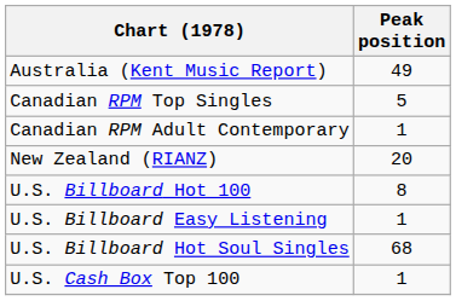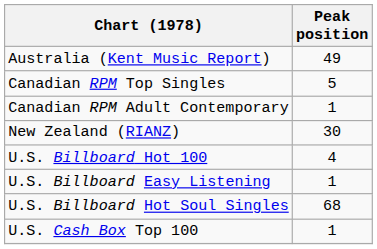New Zealand (RIANZ) | Peak position: 20 -> 30
U.S. Billboard Hot 100 | Peak position: 8 -> 4
